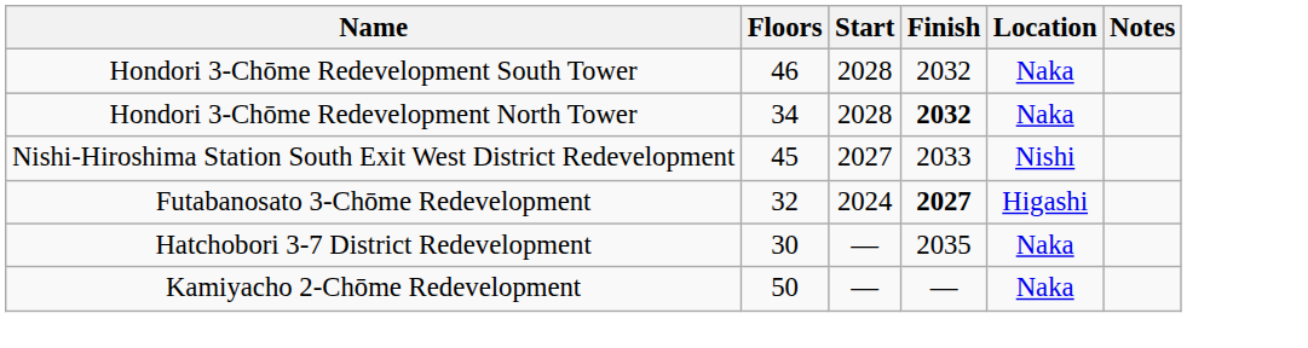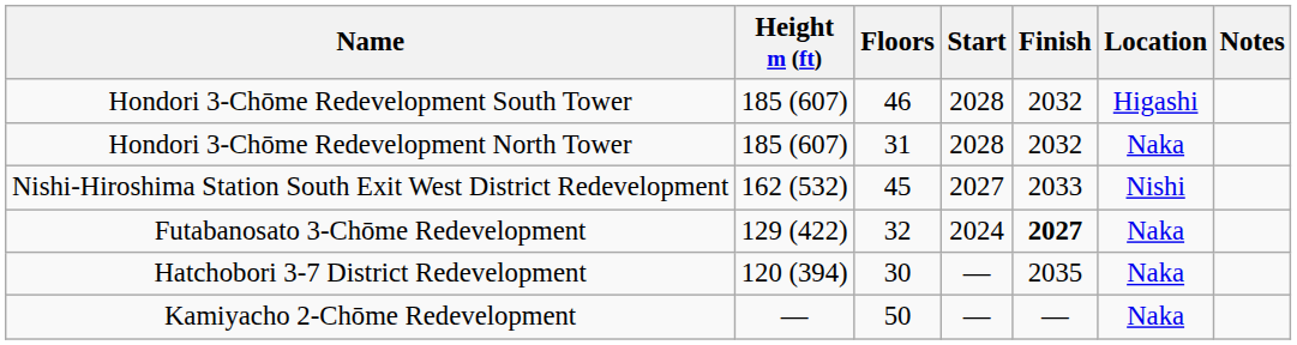+ column: Height m (ft) | 185 (607) | 185 (607) | 162 (532) | 129 (422) | 120 (394) | —
Hondori 3-Chōme Redevelopment South Tower | Location: Naka -> Higashi
Hondori 3-Chōme Redevelopment North Tower | Floors: 34 -> 31
Hondori 3-Chōme Redevelopment North Tower | Finish: bold -> normal
Futabanosato 3-Chōme Redevelopment | Location: Higashi -> Naka
